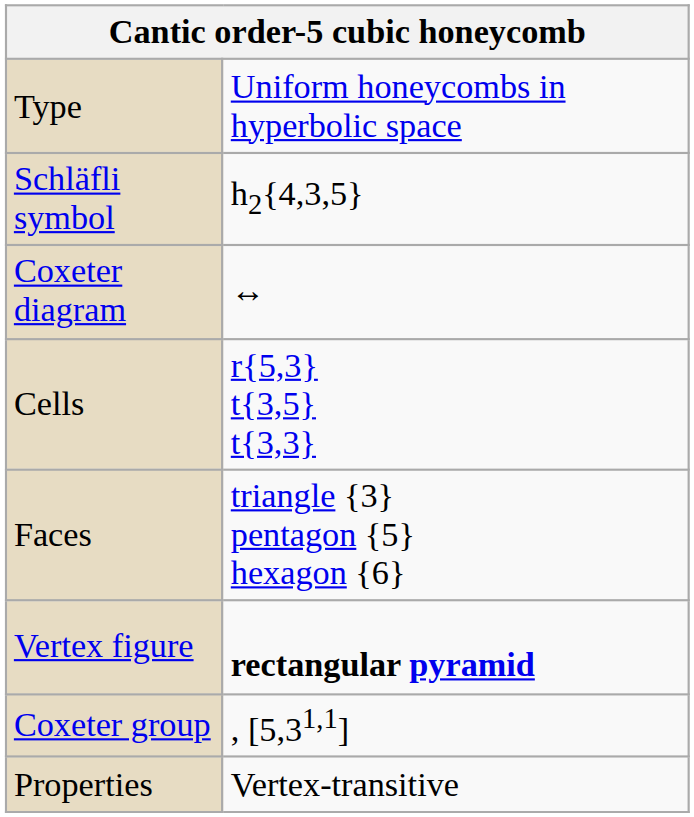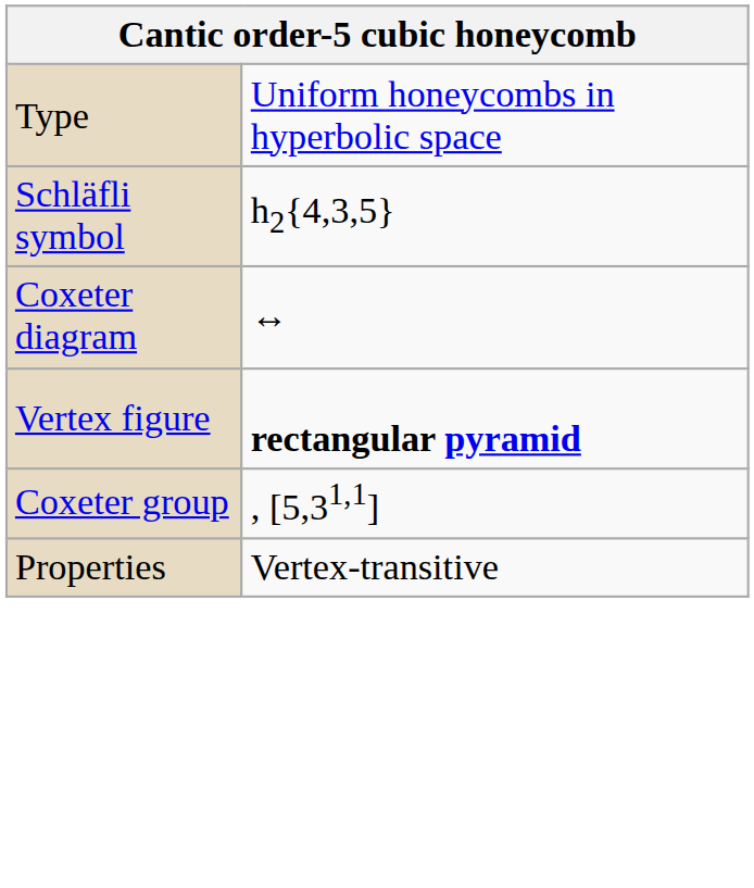- row: Cells | r{5,3} t{3,5} t{3,3}
- row: Faces | triangle {3} pentagon {5} hexagon {6}
